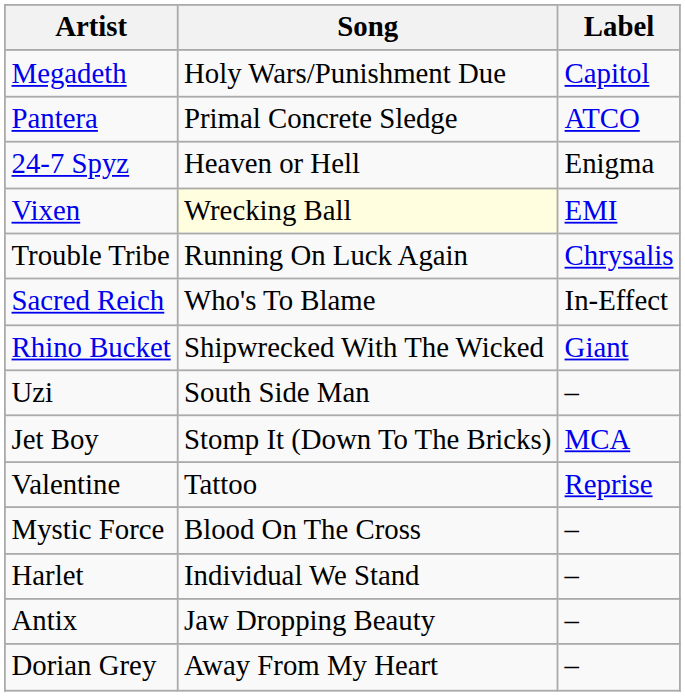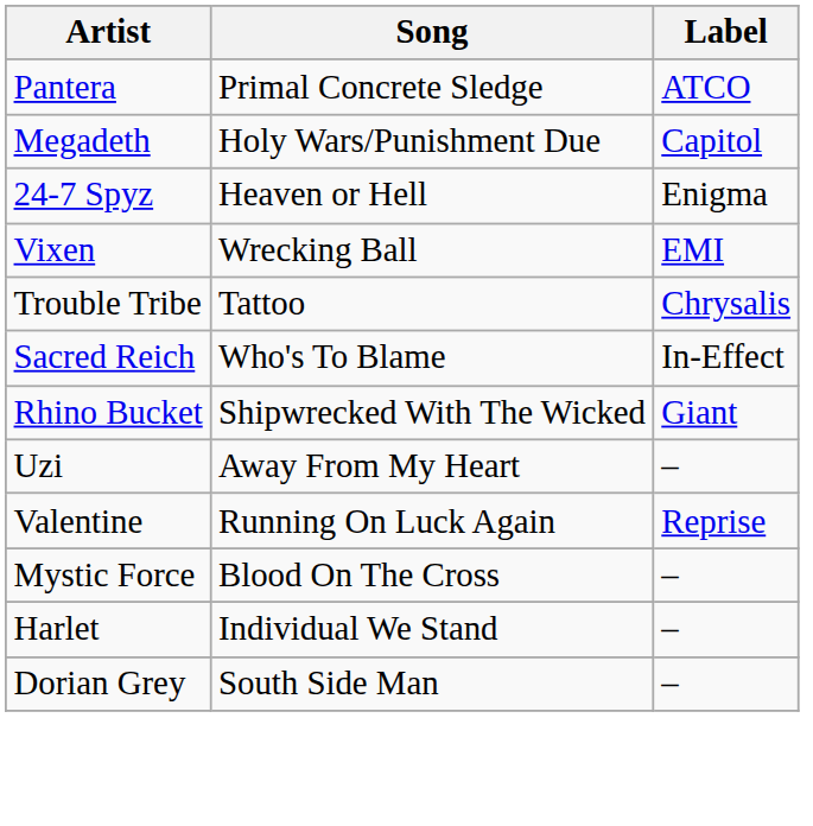rows swapped: Megadeth <-> Pantera
Vixen | Song: lightyellow background -> no background
Trouble Tribe | Song: Running On Luck Again -> Tattoo
Uzi | Song: South Side Man -> Away From My Heart
- row: Jet Boy | Stomp It (Down To The Bricks) | MCA
Valentine | Song: Tattoo -> Running On Luck Again
- row: Antix | Jaw Dropping Beauty | –
Dorian Grey | Song: Away From My Heart -> South Side Man
